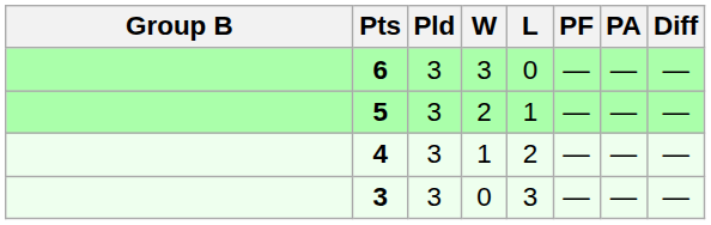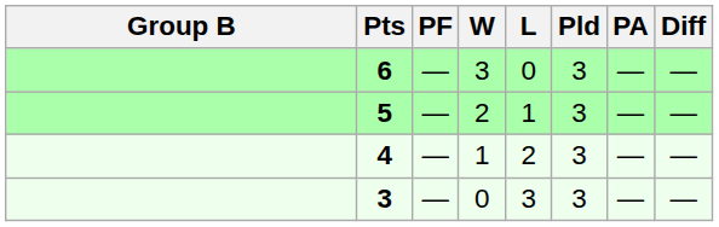columns swapped: Pld <-> PF
